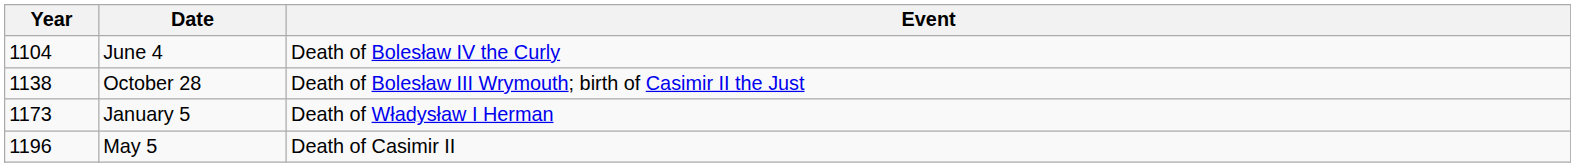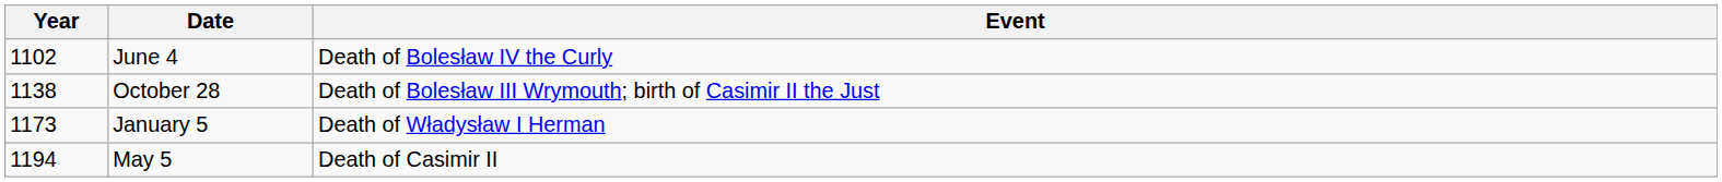June 4 | Year: 1104 -> 1102
May 5 | Year: 1196 -> 1194
